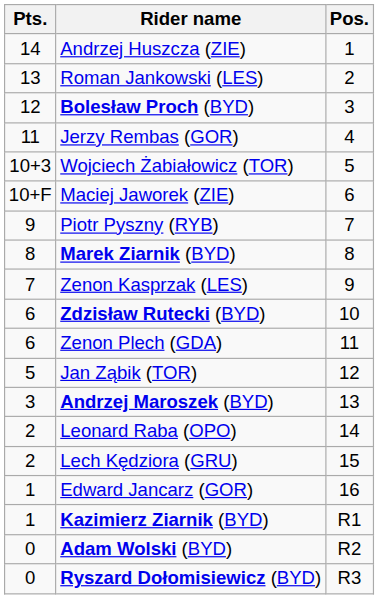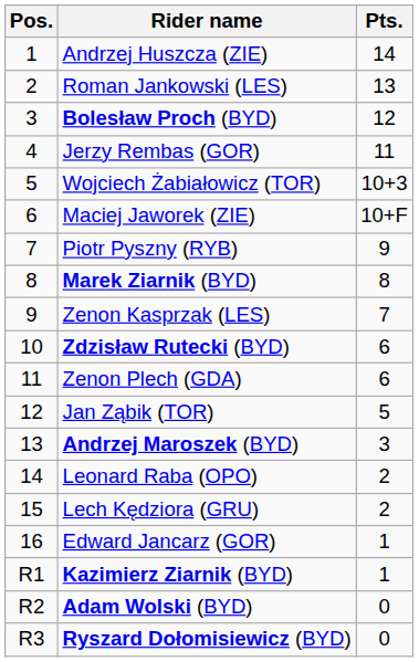columns swapped: Pos. <-> Pts.
